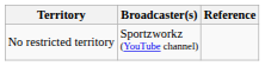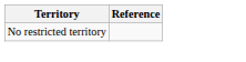- column: Broadcaster(s) | Sportzworkz (YouTube channel)
